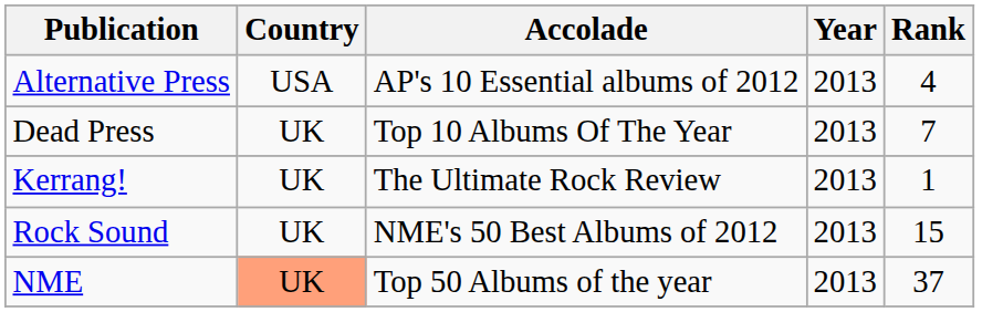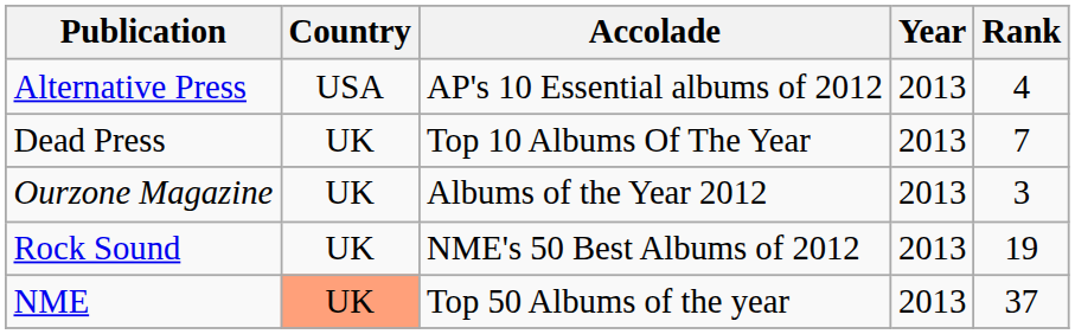- row: Kerrang! | UK | The Ultimate Rock Review | 2013 | 1
+ row: Ourzone Magazine | UK | Albums of the Year 2012 | 2013 | 3
Rock Sound | Rank: 15 -> 19
